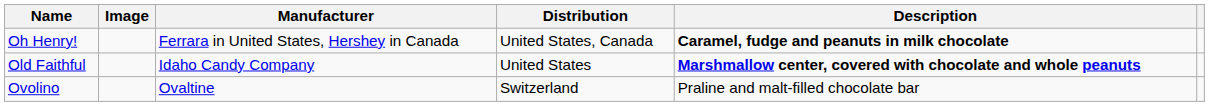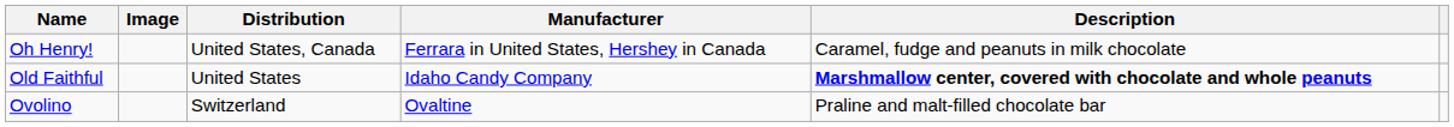columns swapped: Distribution <-> Manufacturer
Oh Henry! | Description: bold -> normal
